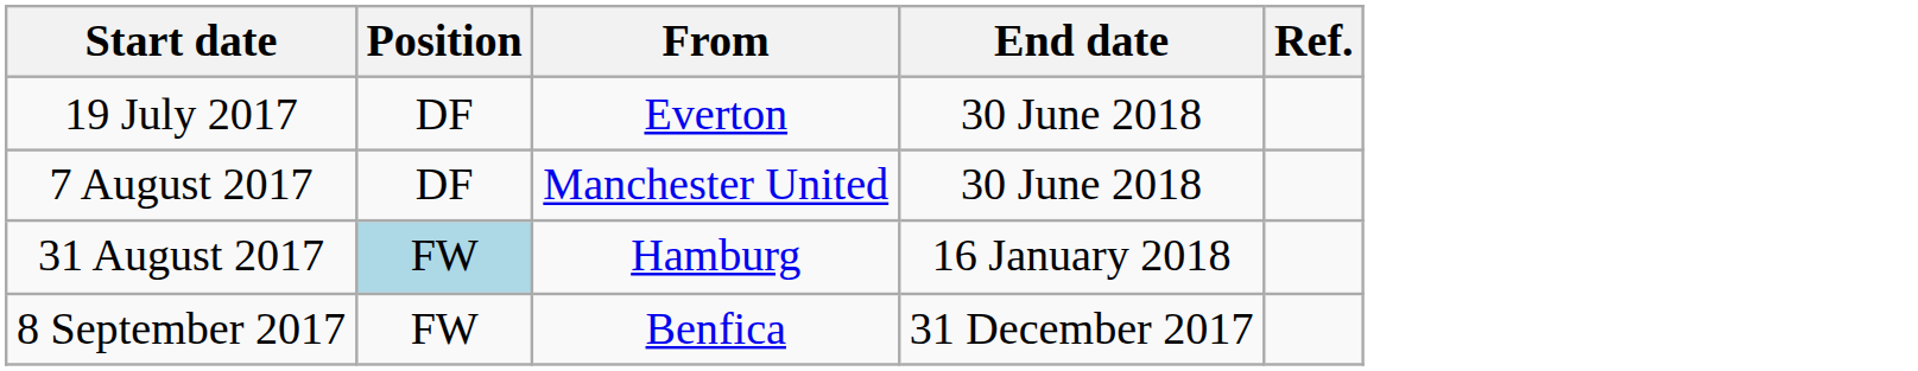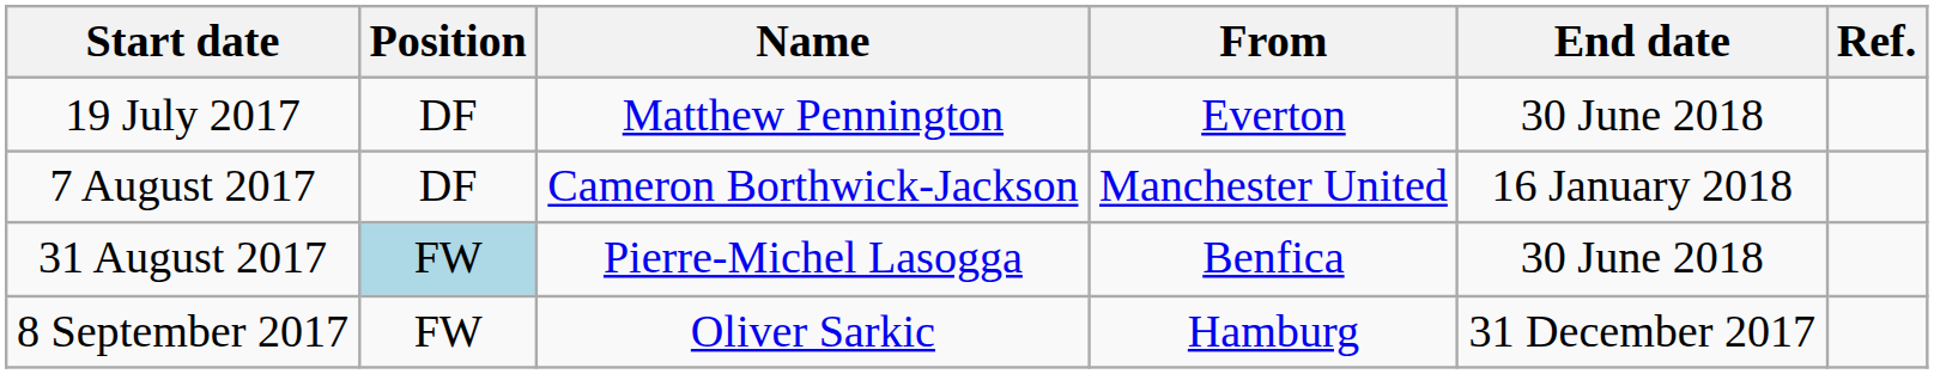+ column: Name | Matthew Pennington | Cameron Borthwick-Jackson | Pierre-Michel Lasogga | Oliver Sarkic
7 August 2017 | End date: 30 June 2018 -> 16 January 2018
31 August 2017 | From: Hamburg -> Benfica
31 August 2017 | End date: 16 January 2018 -> 30 June 2018
8 September 2017 | From: Benfica -> Hamburg
